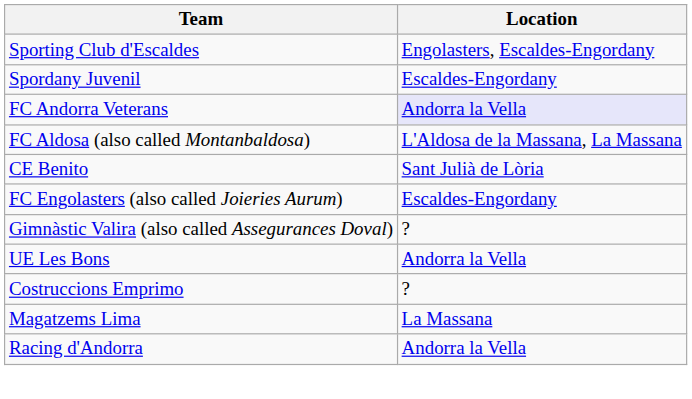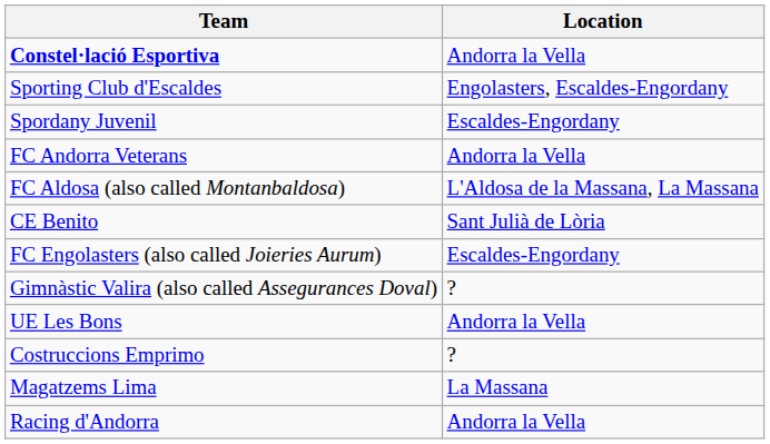+ row: Constel·lació Esportiva | Andorra la Vella
FC Andorra Veterans | Location: lavender background -> no background
